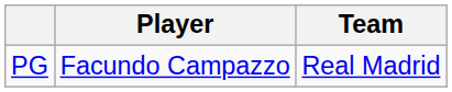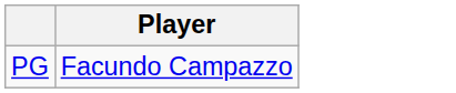- column: Team | Real Madrid
